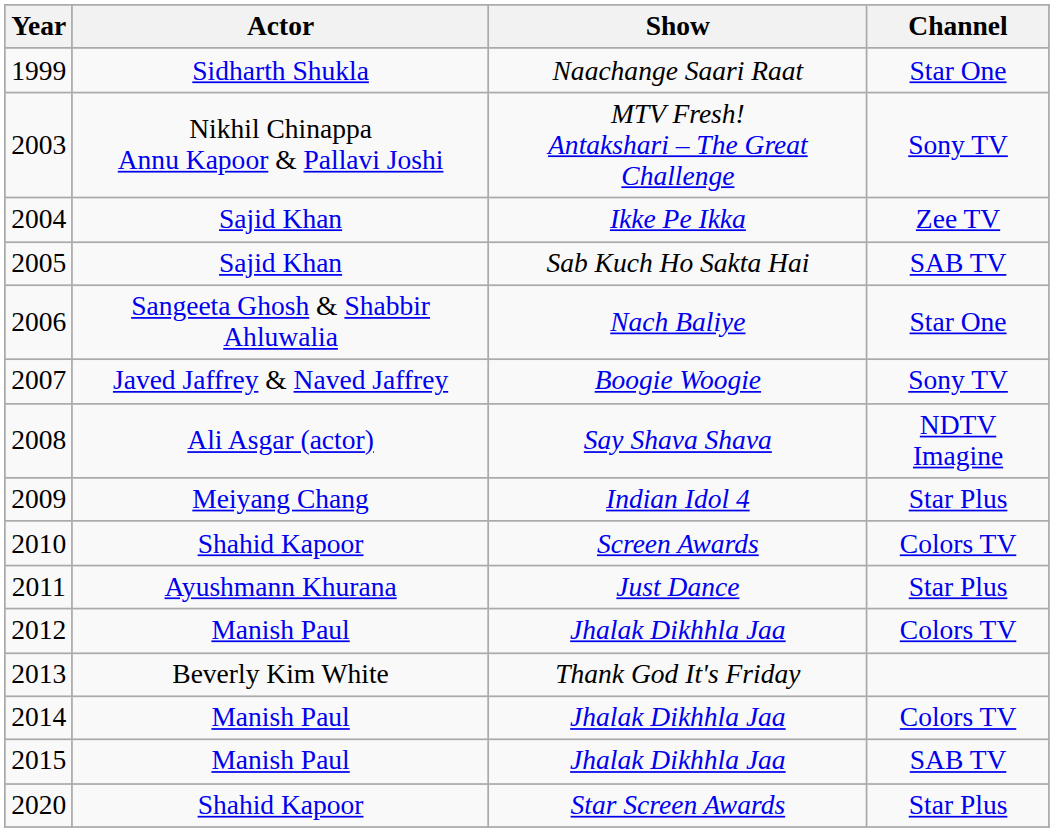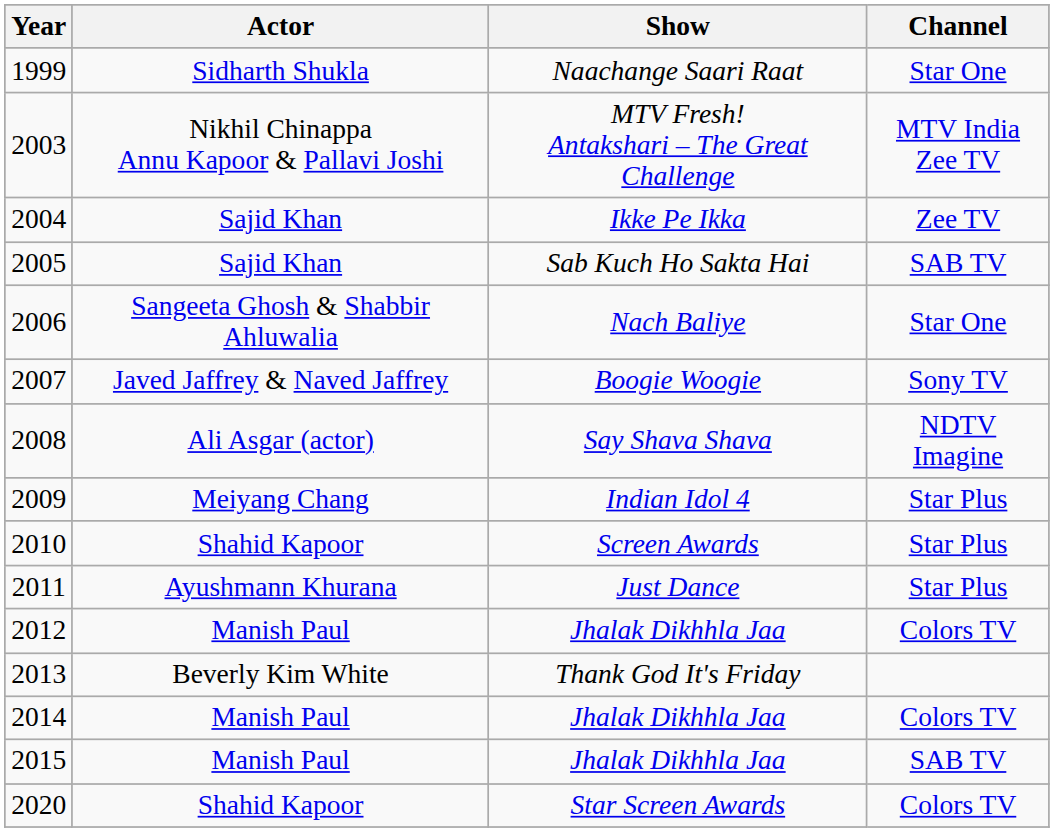2003 | Channel: Sony TV -> MTV India Zee TV
2010 | Channel: Colors TV -> Star Plus
2020 | Channel: Star Plus -> Colors TV
